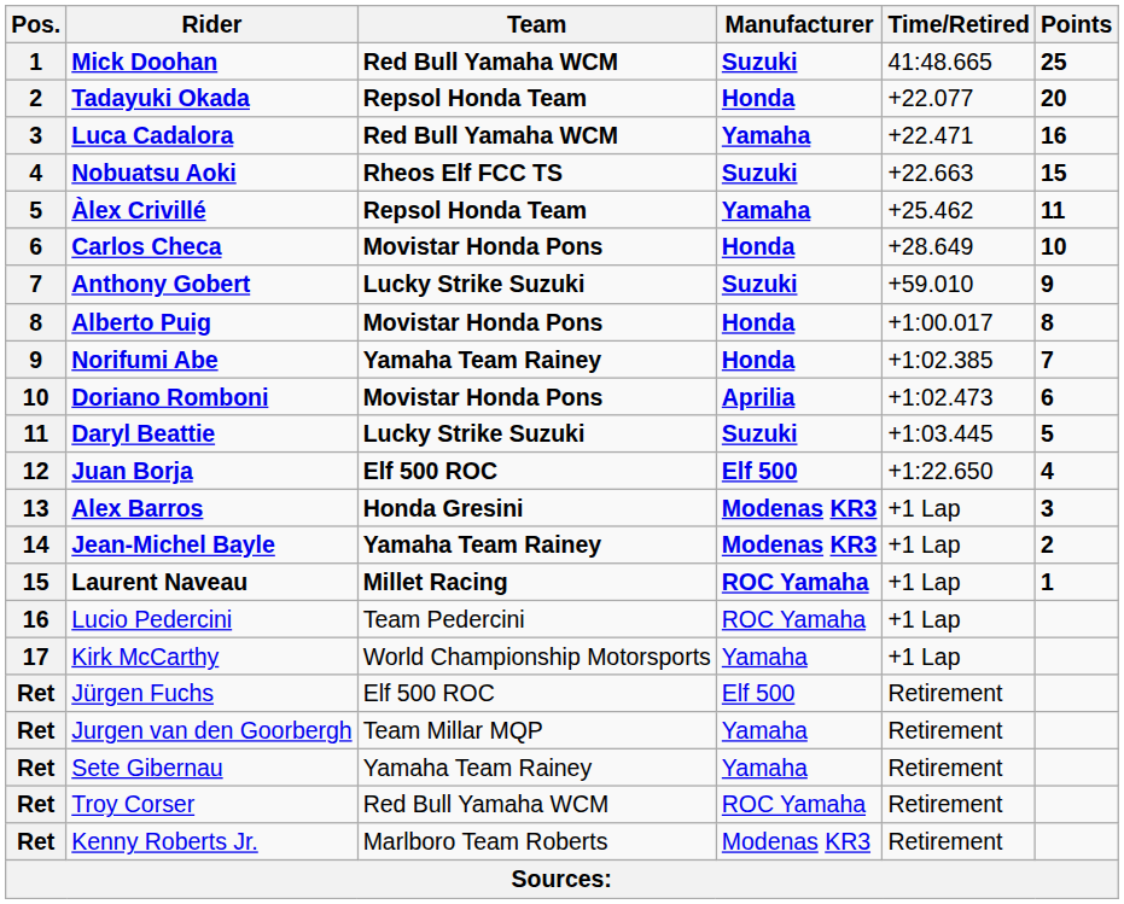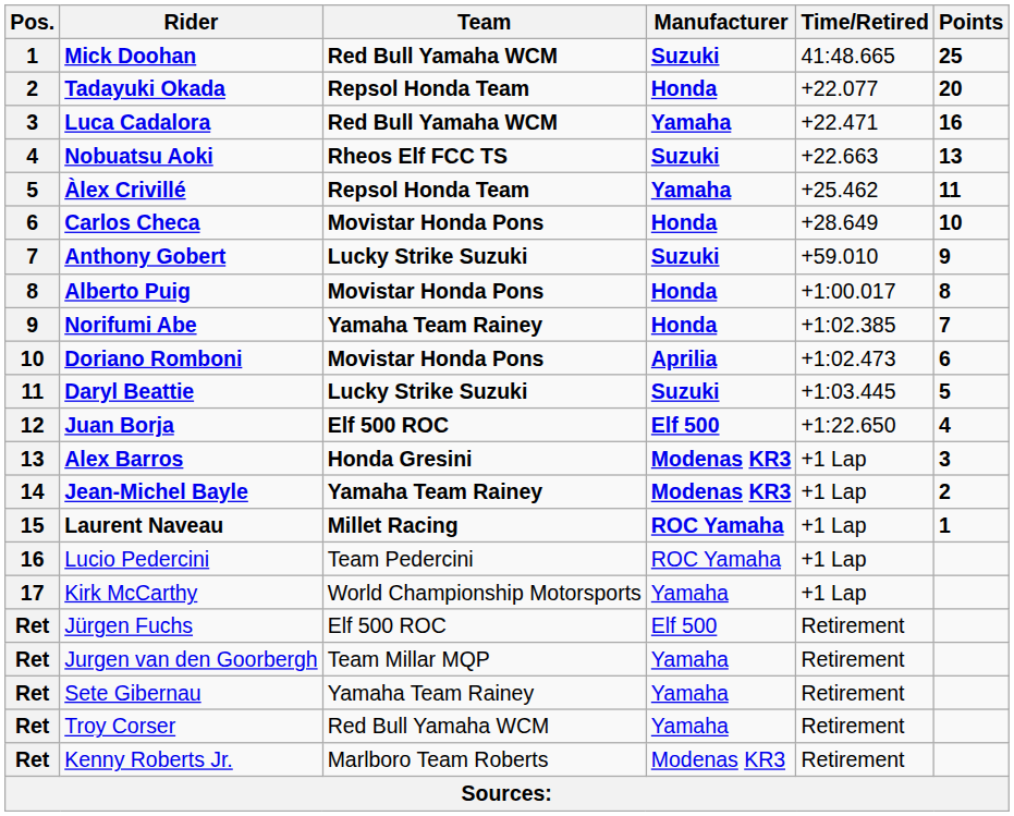Nobuatsu Aoki | Points: 15 -> 13
Troy Corser | Manufacturer: ROC Yamaha -> Yamaha
